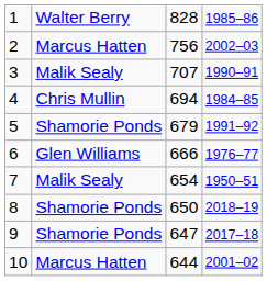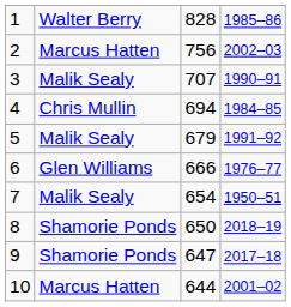5 | column 2: Shamorie Ponds -> Malik Sealy
